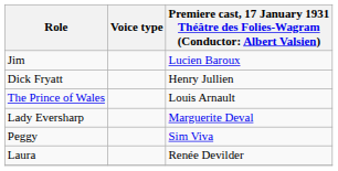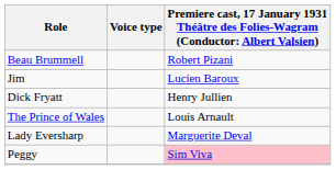+ row: Beau Brummell | Robert Pizani
Peggy | column 3: no background -> pink background
- row: Laura | Renée Devilder
